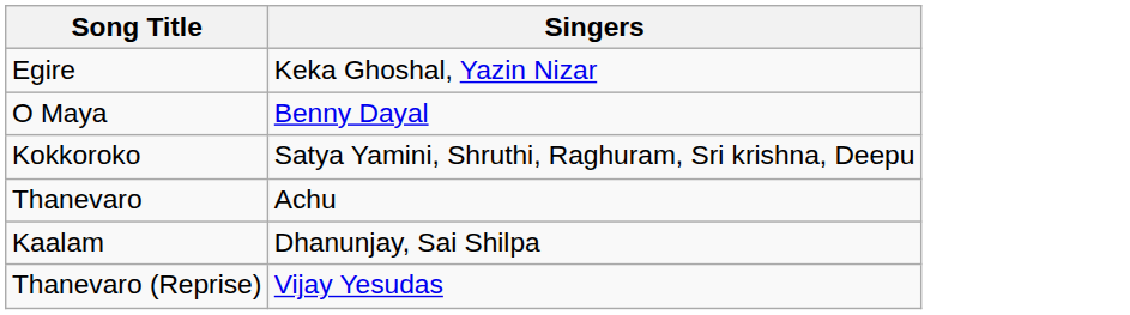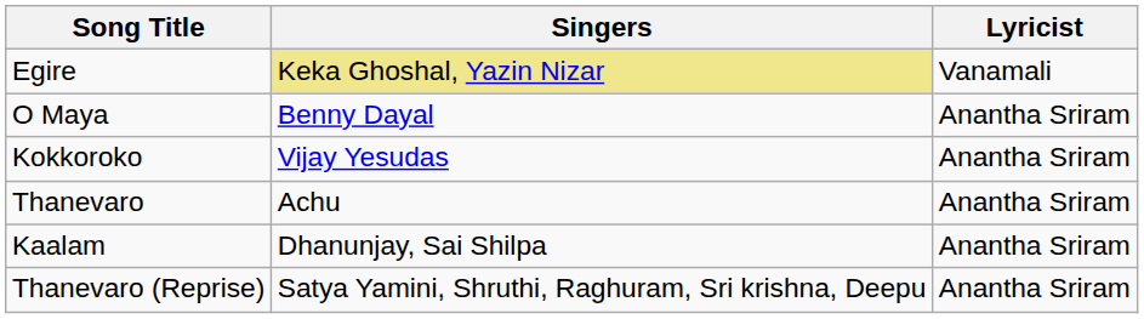+ column: Lyricist | Vanamali | Anantha Sriram | Anantha Sriram | Anantha Sriram | Anantha Sriram | Anantha Sriram
Egire | Singers: no background -> khaki background
Kokkoroko | Singers: Satya Yamini, Shruthi, Raghuram, Sri krishna, Deepu -> Vijay Yesudas
Thanevaro (Reprise) | Singers: Vijay Yesudas -> Satya Yamini, Shruthi, Raghuram, Sri krishna, Deepu
